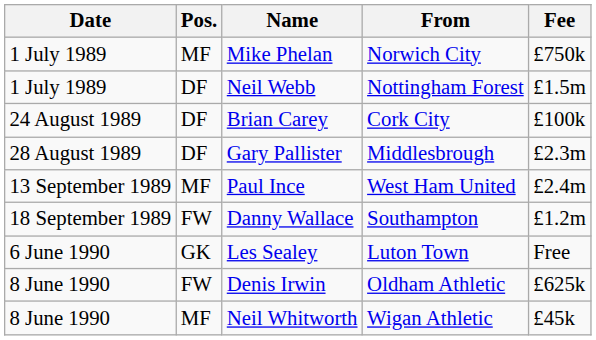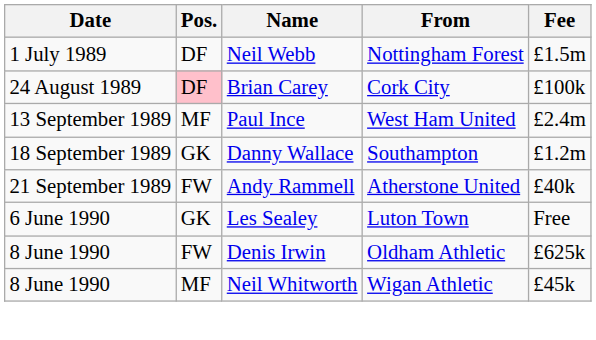- row: 1 July 1989 | MF | Mike Phelan | Norwich City | £750k
Brian Carey | Pos.: no background -> pink background
- row: 28 August 1989 | DF | Gary Pallister | Middlesbrough | £2.3m
Danny Wallace | Pos.: FW -> GK
+ row: 21 September 1989 | FW | Andy Rammell | Atherstone United | £40k
